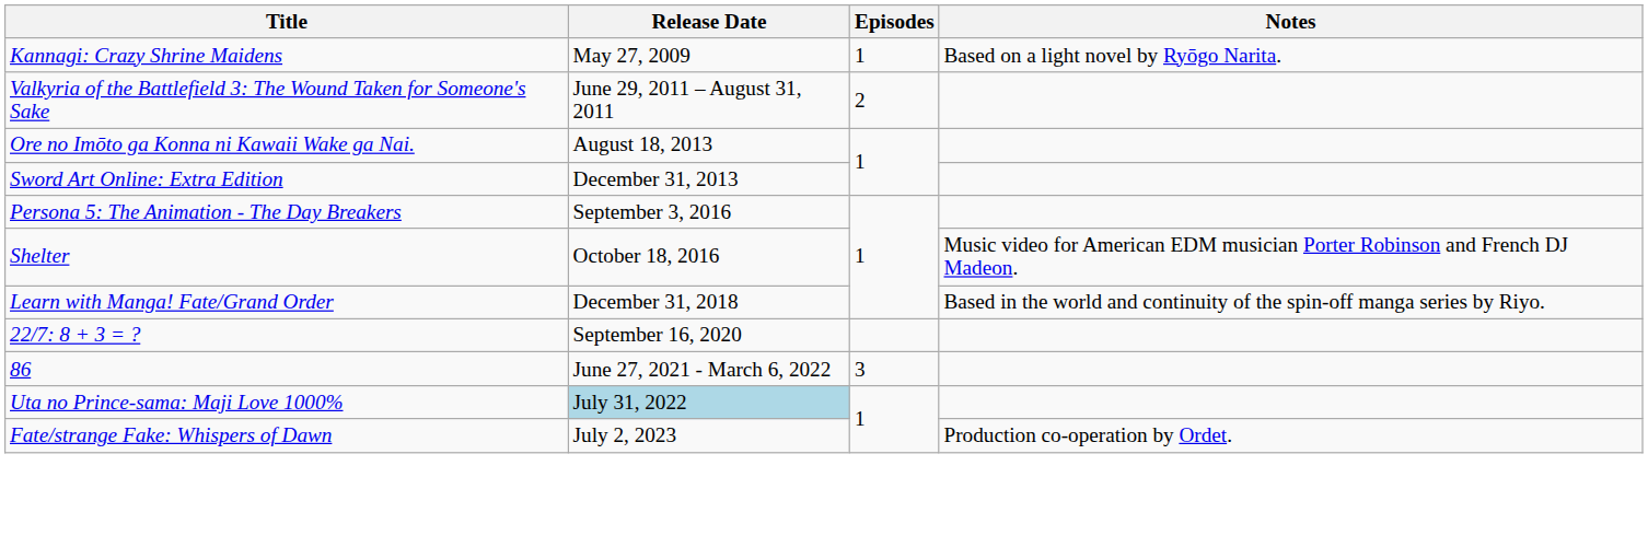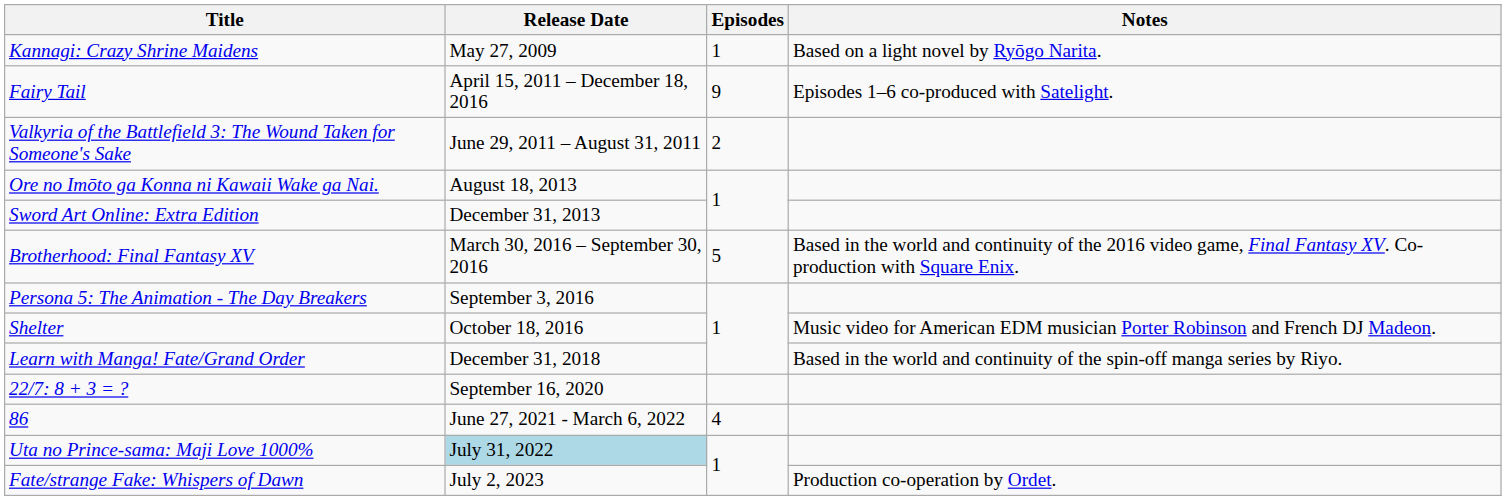+ row: Fairy Tail | April 15, 2011 – December 18, 2016 | 9 | Episodes 1–6 co-produced with Satelight.
+ row: Brotherhood: Final Fantasy XV | March 30, 2016 – September 30, 2016 | 5 | Based in the world and continuity of the 2016 video game, Final Fantasy XV. Co-production with Square Enix.
86 | Episodes: 3 -> 4
